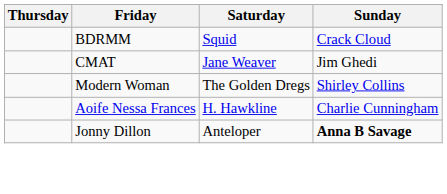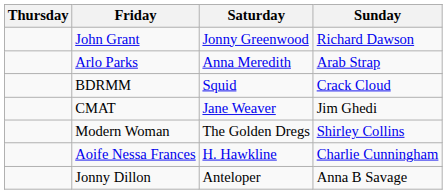+ row: John Grant | Jonny Greenwood | Richard Dawson
+ row: Arlo Parks | Anna Meredith | Arab Strap
Jonny Dillon | Sunday: bold -> normal
